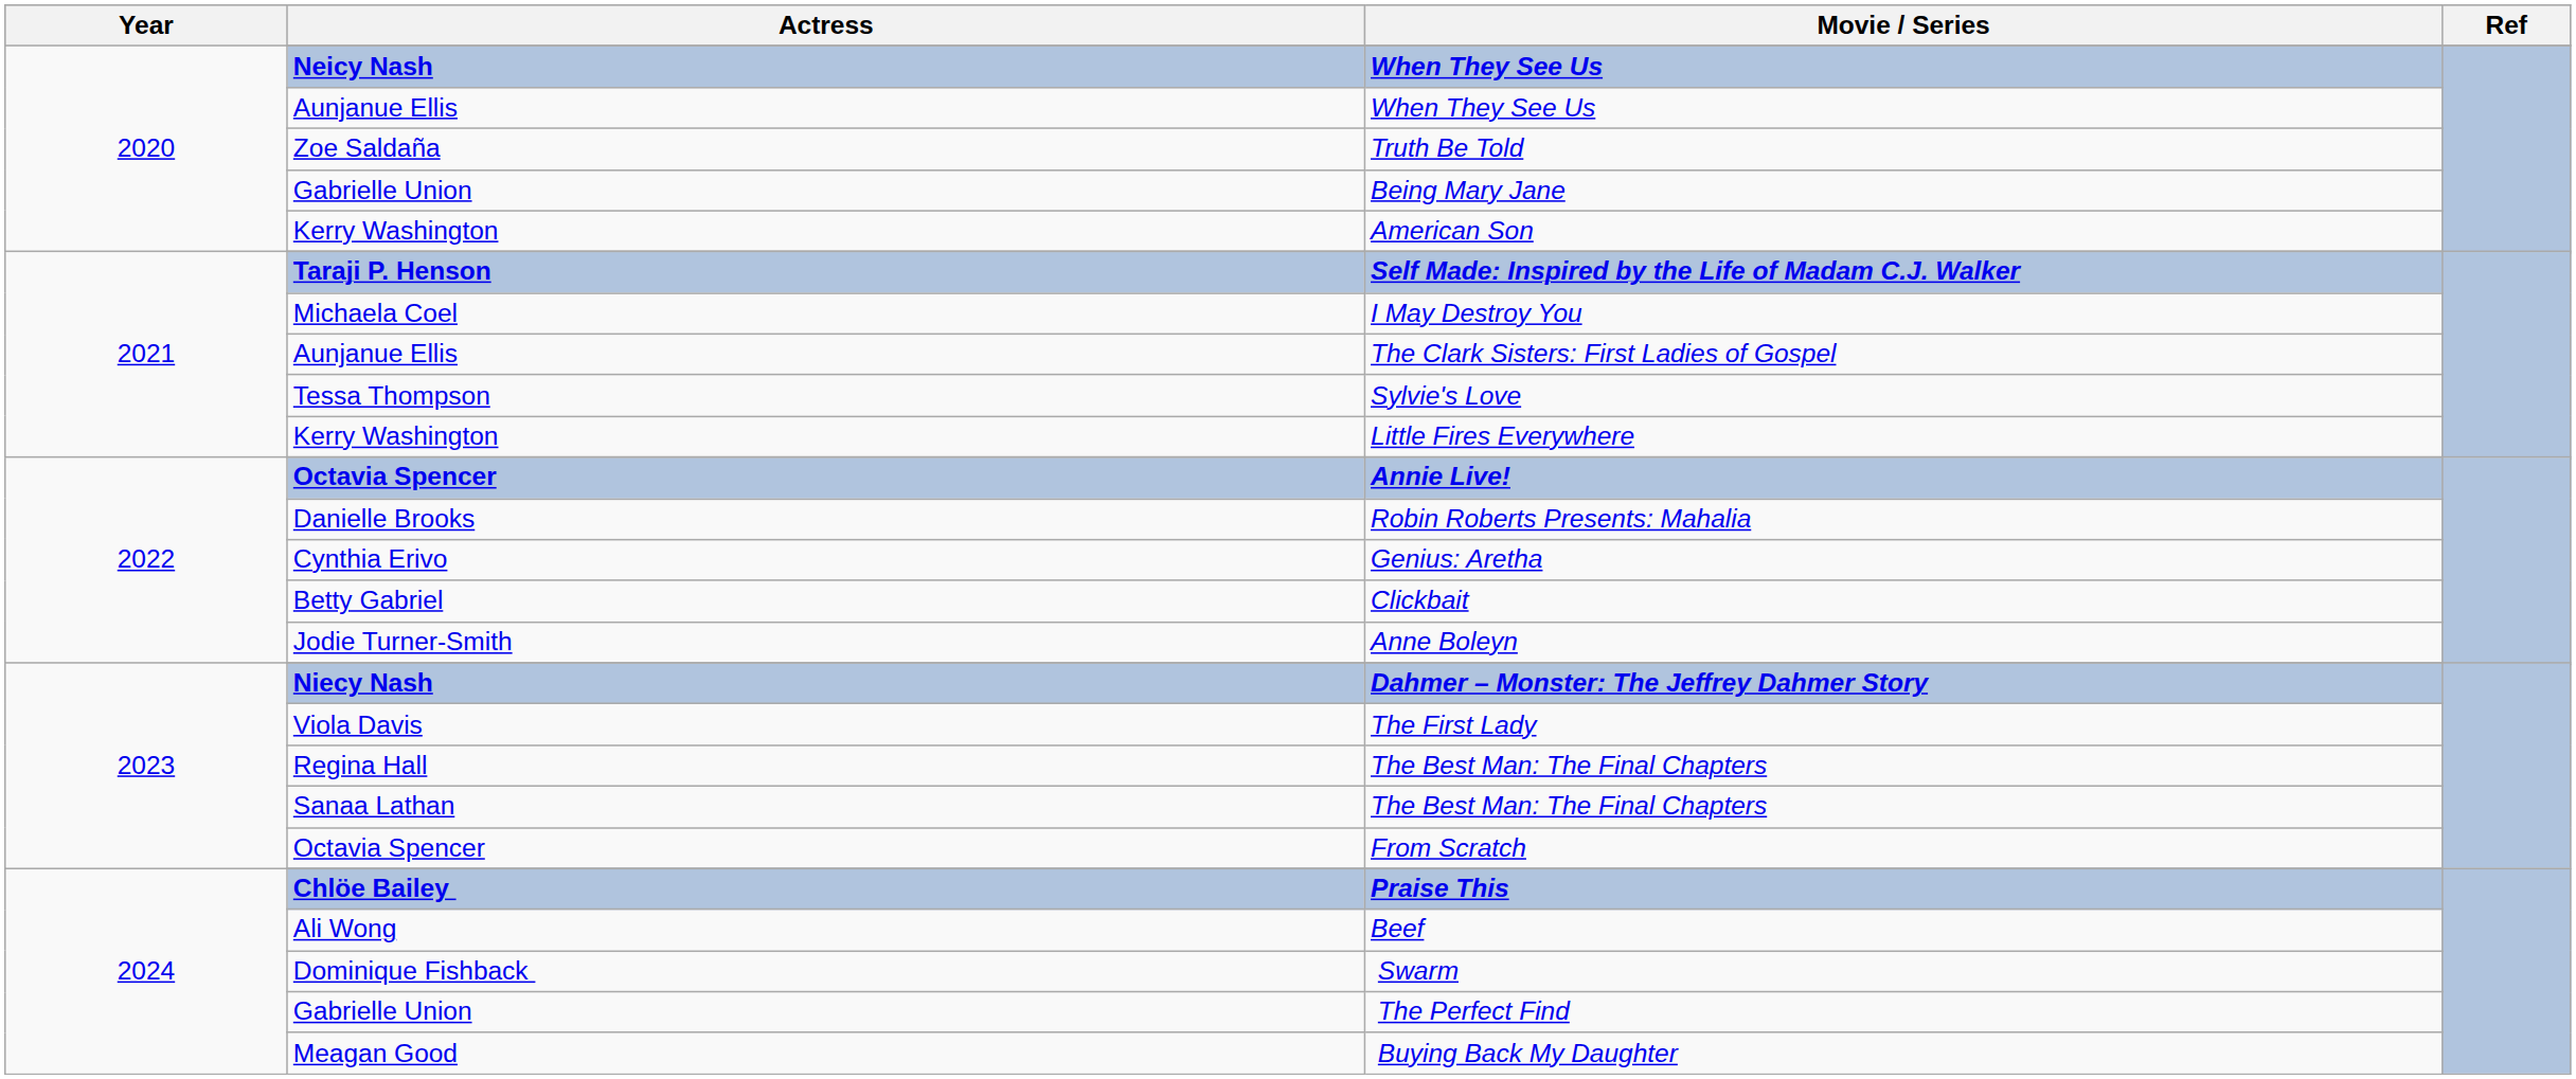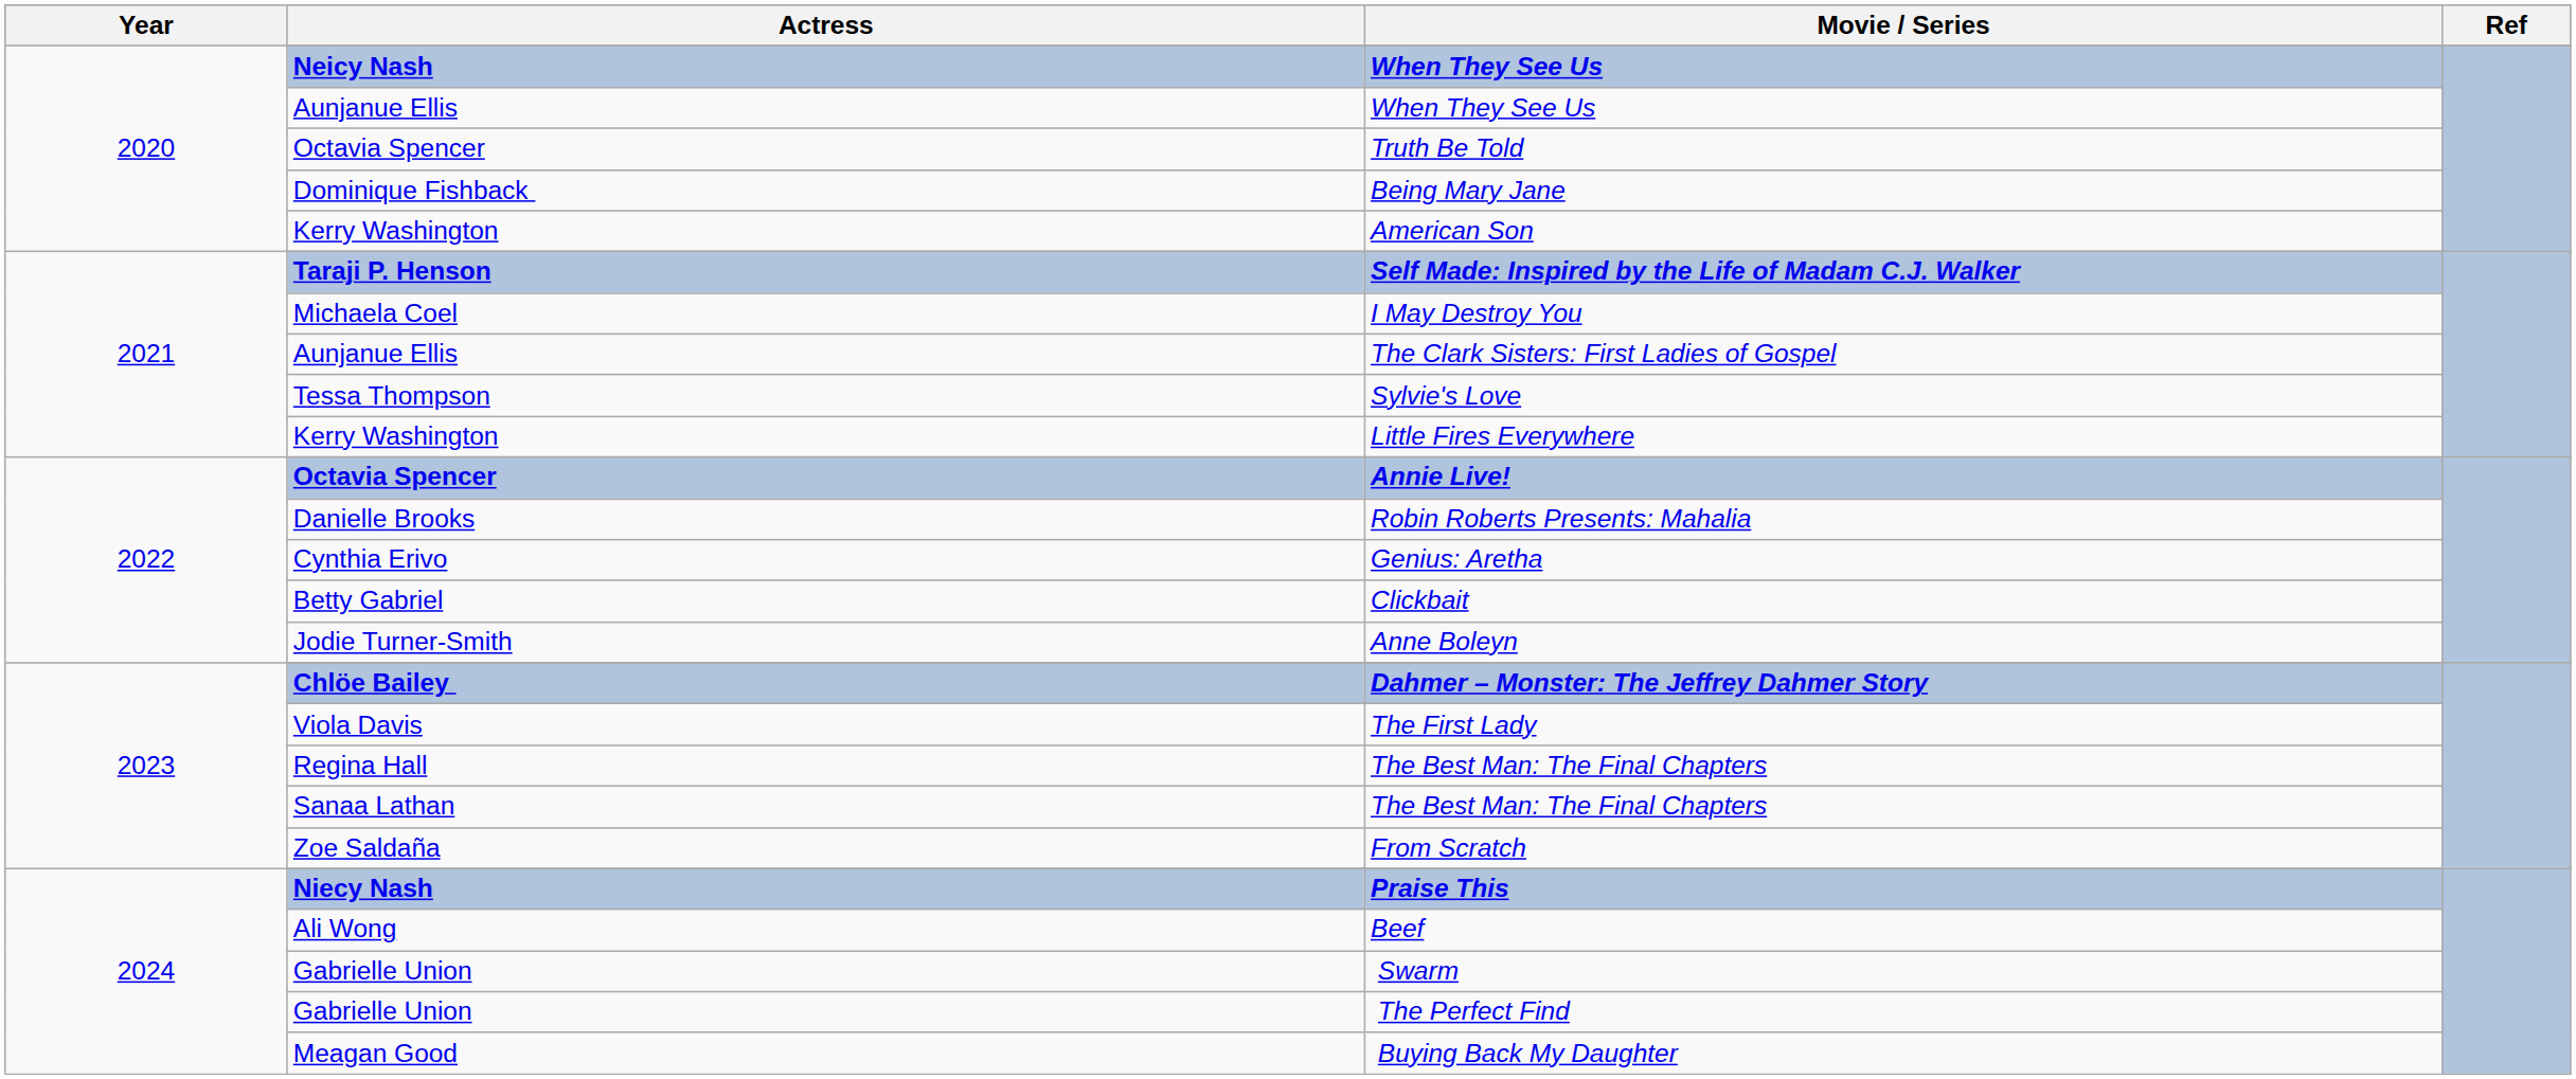Truth Be Told | Actress: Zoe Saldaña -> Octavia Spencer
Being Mary Jane | Actress: Gabrielle Union -> Dominique Fishback
Dahmer – Monster: The Jeffrey Dahmer Story | Actress: Niecy Nash -> Chlöe Bailey
From Scratch | Actress: Octavia Spencer -> Zoe Saldaña
Praise This | Actress: Chlöe Bailey -> Niecy Nash
Swarm | Actress: Dominique Fishback -> Gabrielle Union
